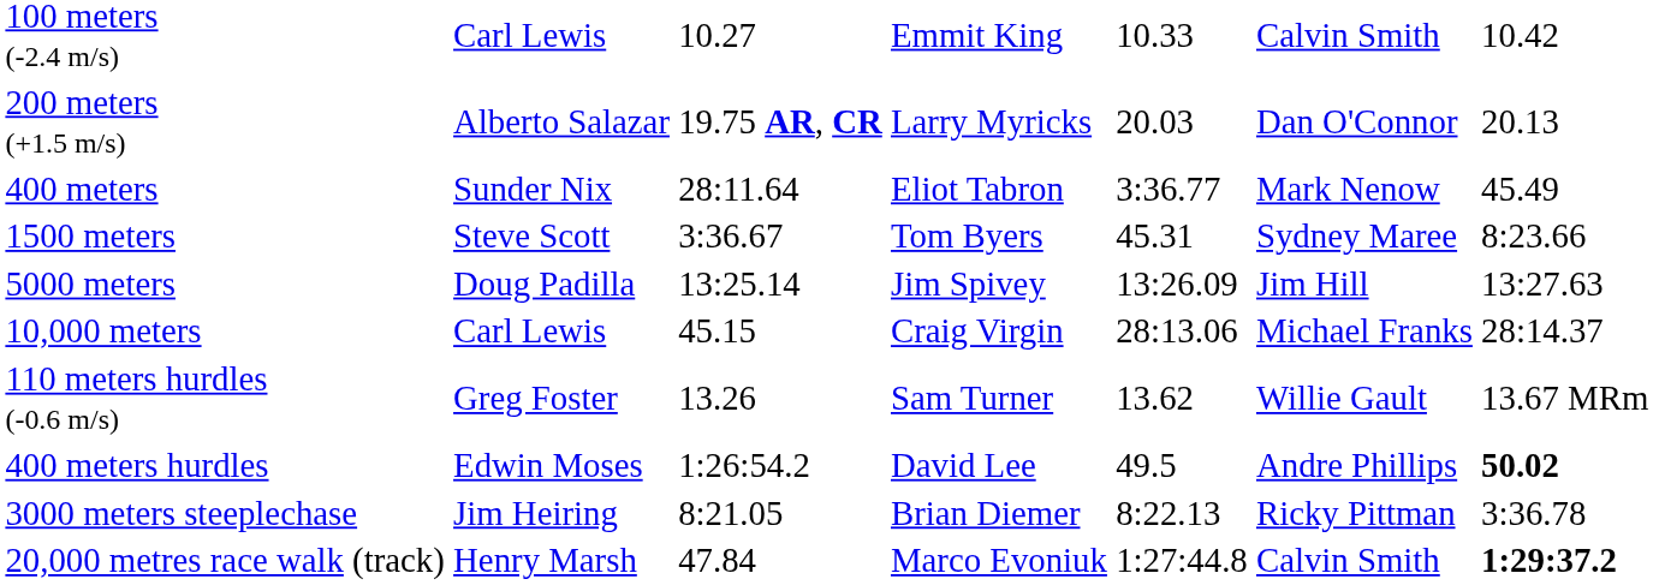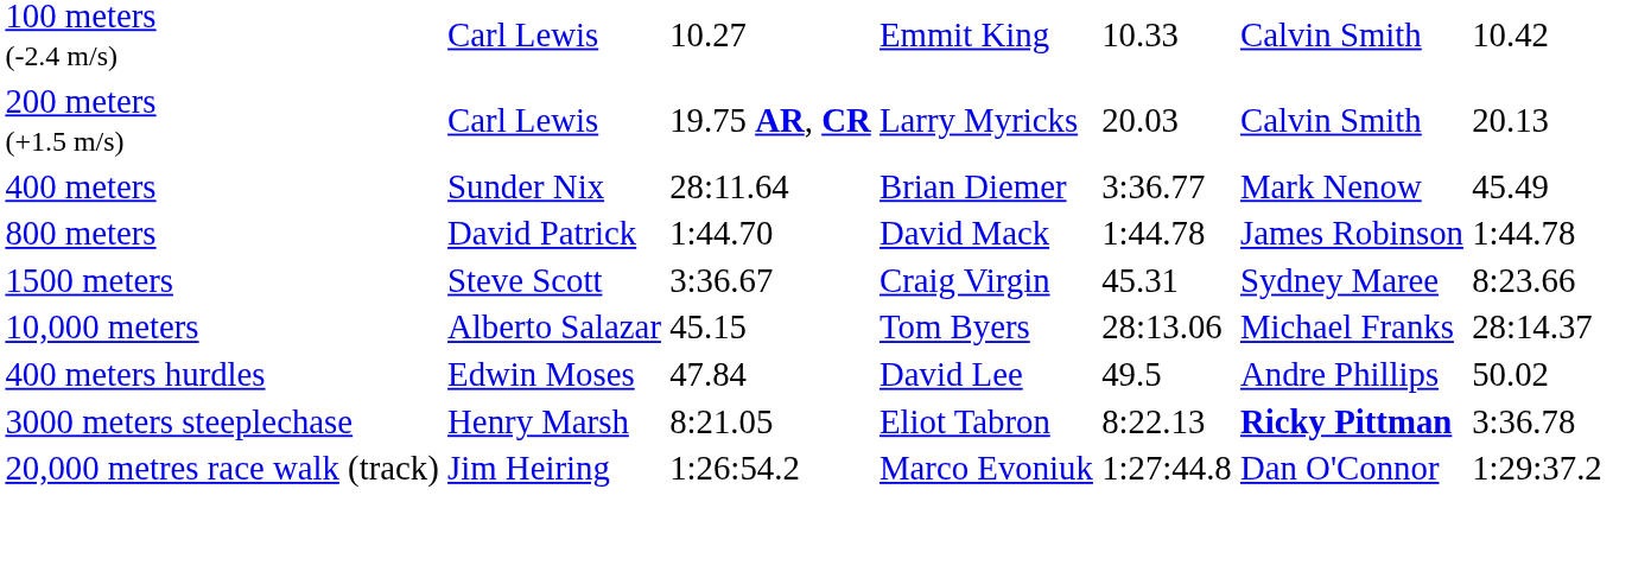200 meters (+1.5 m/s) | column 2: Alberto Salazar -> Carl Lewis
200 meters (+1.5 m/s) | column 6: Dan O'Connor -> Calvin Smith
400 meters | column 4: Eliot Tabron -> Brian Diemer
+ row: 800 meters | David Patrick | 1:44.70 | David Mack | 1:44.78 | James Robinson | 1:44.78
1500 meters | column 4: Tom Byers -> Craig Virgin
- row: 5000 meters | Doug Padilla | 13:25.14 | Jim Spivey | 13:26.09 | Jim Hill | 13:27.63
10,000 meters | column 2: Carl Lewis -> Alberto Salazar
10,000 meters | column 4: Craig Virgin -> Tom Byers
- row: 110 meters hurdles (-0.6 m/s) | Greg Foster | 13.26 | Sam Turner | 13.62 | Willie Gault | 13.67 MRm
400 meters hurdles | column 3: 1:26:54.2 -> 47.84
400 meters hurdles | column 7: bold -> normal
3000 meters steeplechase | column 2: Jim Heiring -> Henry Marsh
3000 meters steeplechase | column 4: Brian Diemer -> Eliot Tabron
3000 meters steeplechase | column 6: normal -> bold
20,000 metres race walk (track) | column 2: Henry Marsh -> Jim Heiring
20,000 metres race walk (track) | column 3: 47.84 -> 1:26:54.2
20,000 metres race walk (track) | column 6: Calvin Smith -> Dan O'Connor
20,000 metres race walk (track) | column 7: bold -> normal
